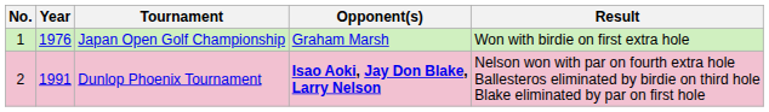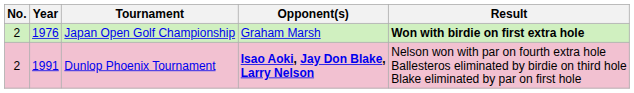Japan Open Golf Championship | No.: 1 -> 2
Japan Open Golf Championship | Result: normal -> bold
